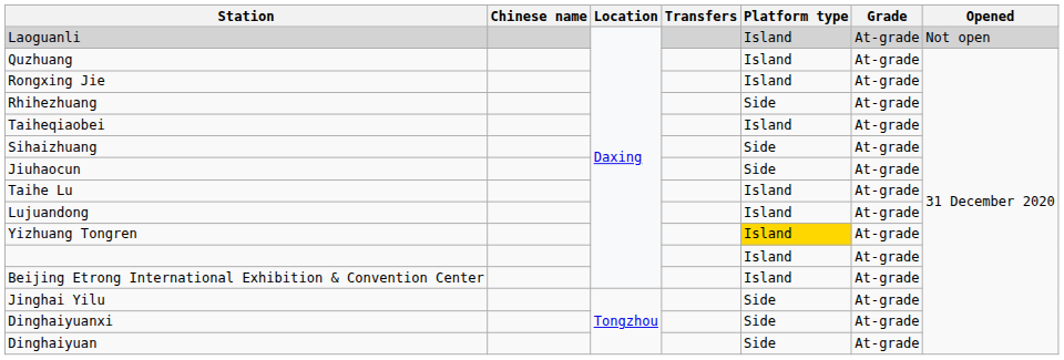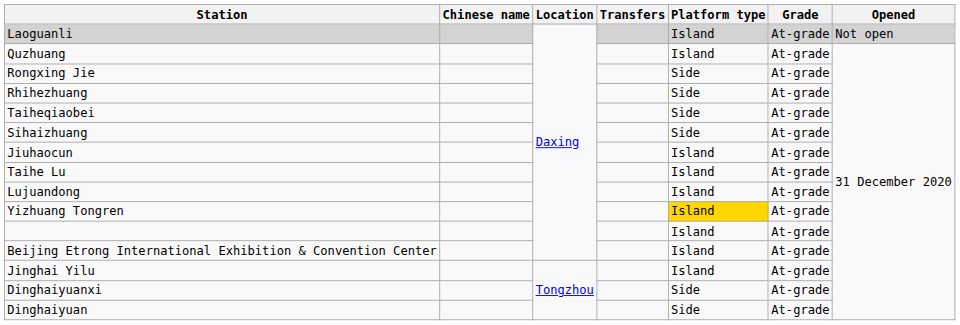Rongxing Jie | Platform type: Island -> Side
Taiheqiaobei | Platform type: Island -> Side
Jiuhaocun | Platform type: Side -> Island
Jinghai Yilu | Platform type: Side -> Island
